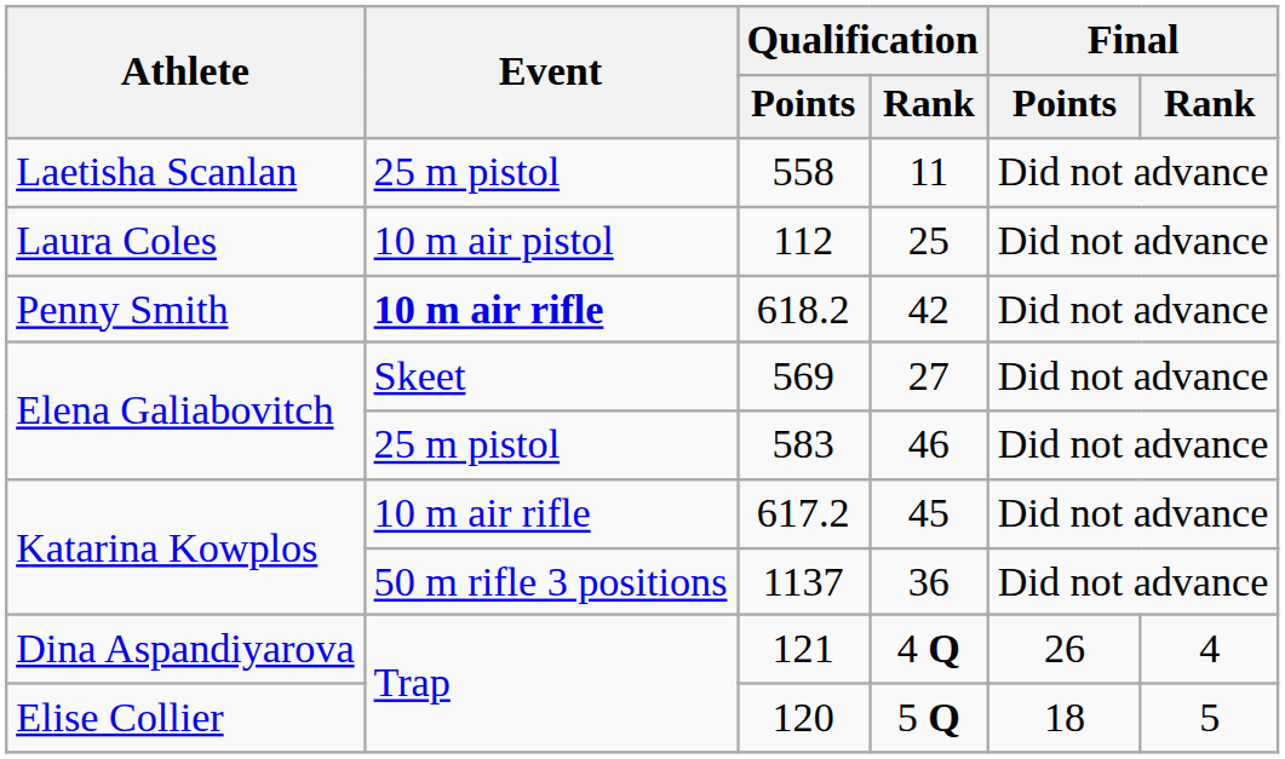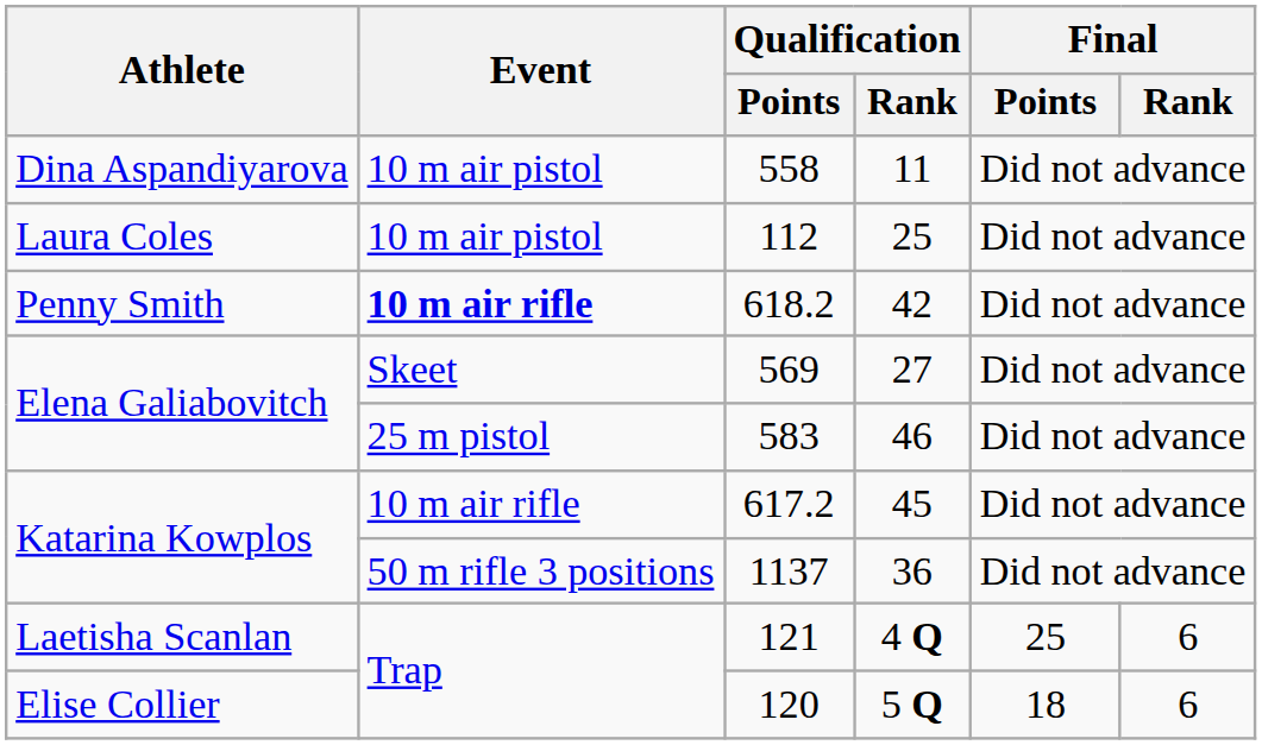558 | Athlete: Laetisha Scanlan -> Dina Aspandiyarova
558 | Event: 25 m pistol -> 10 m air pistol
121 | Athlete: Dina Aspandiyarova -> Laetisha Scanlan
121 | Final / Points: 26 -> 25
121 | Final / Rank: 4 -> 6
120 | Final / Rank: 5 -> 6
